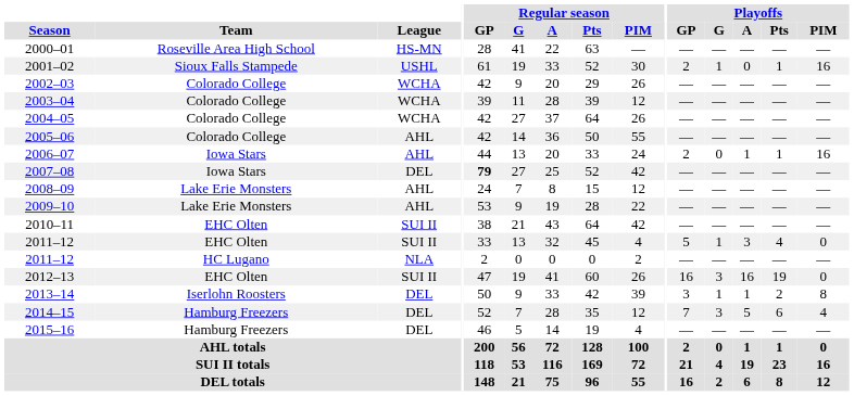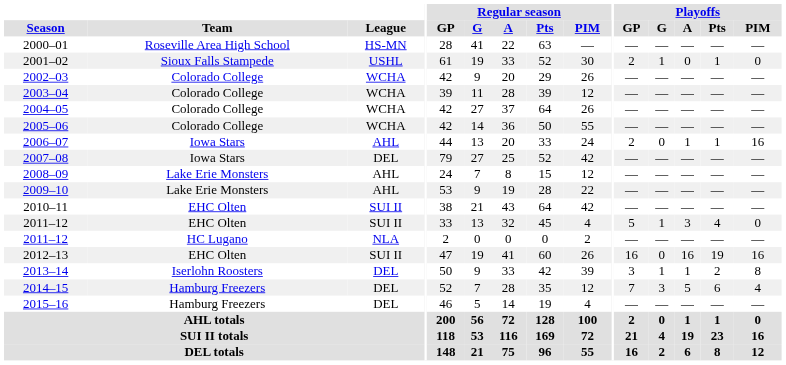2001–02 | Playoffs / PIM: 16 -> 0
2005–06 | League: AHL -> WCHA
2007–08 | Regular season / GP: bold -> normal
2012–13 | Playoffs / G: 3 -> 0
2012–13 | Playoffs / PIM: 0 -> 16
